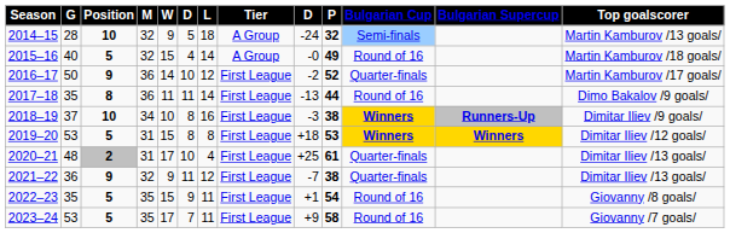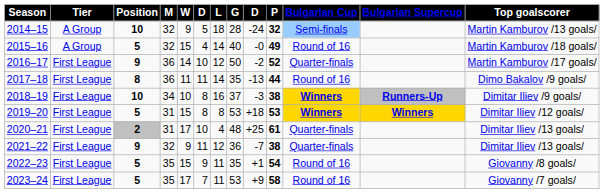columns swapped: Tier <-> G
